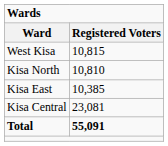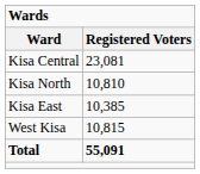rows swapped: Kisa Central <-> West Kisa
